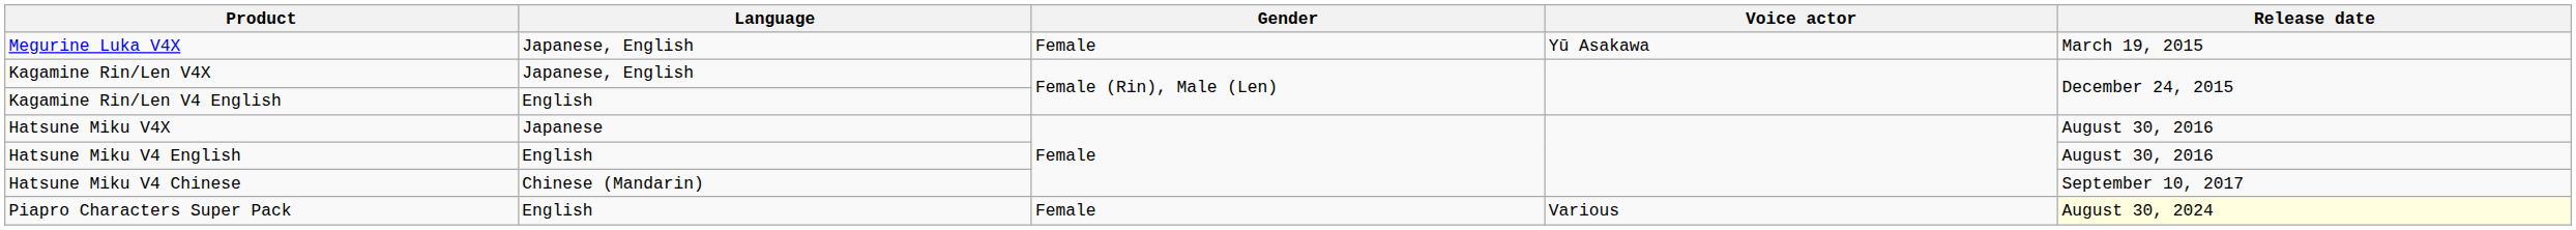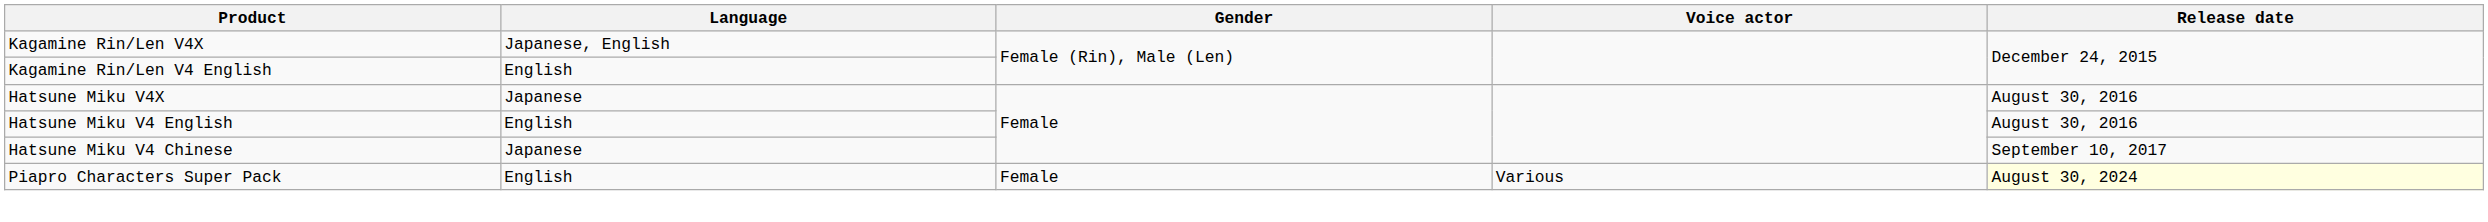- row: Megurine Luka V4X | Japanese, English | Female | Yū Asakawa | March 19, 2015
Hatsune Miku V4 Chinese | Language: Chinese (Mandarin) -> Japanese
